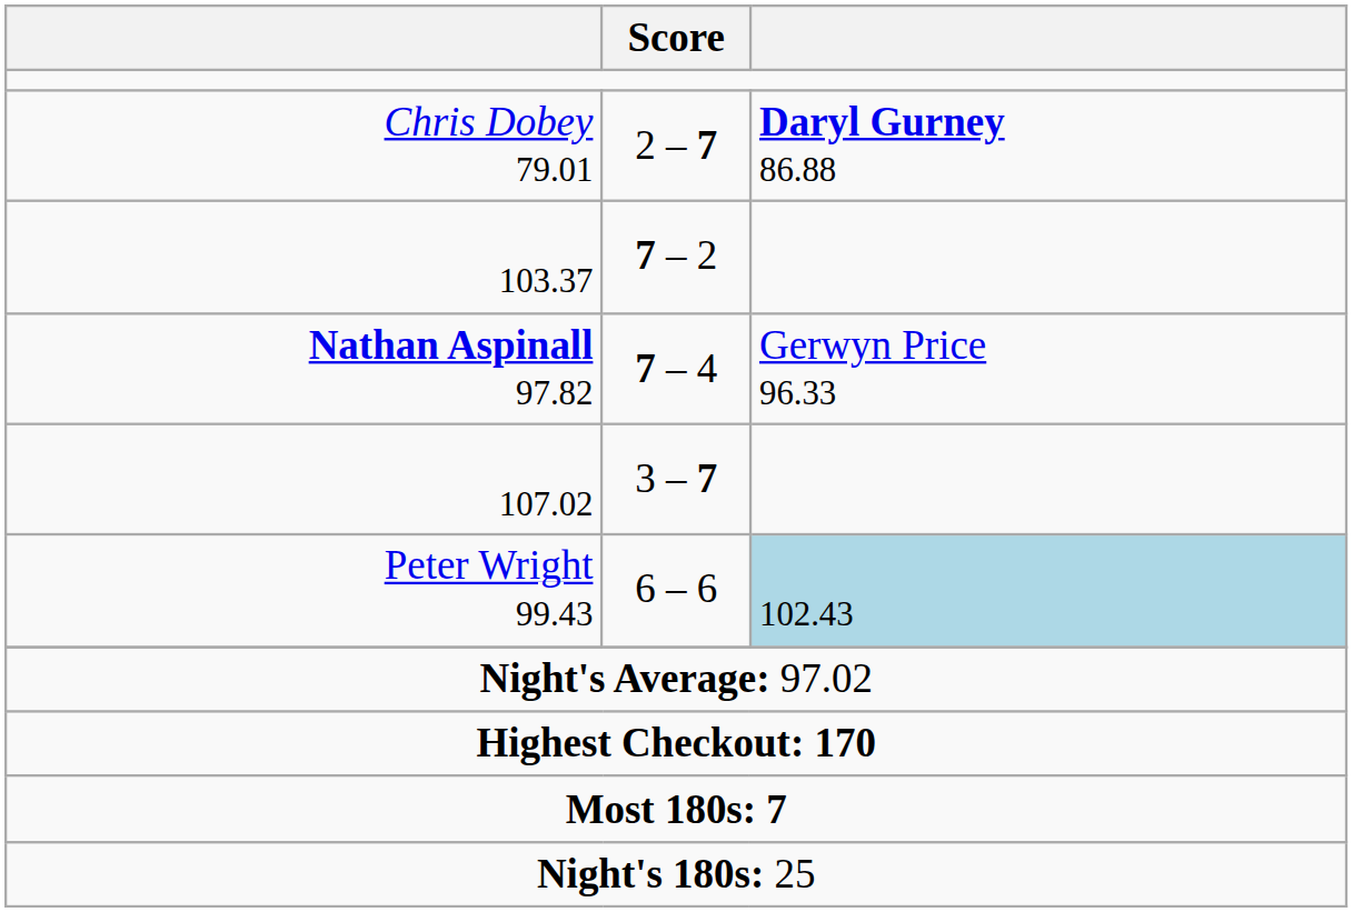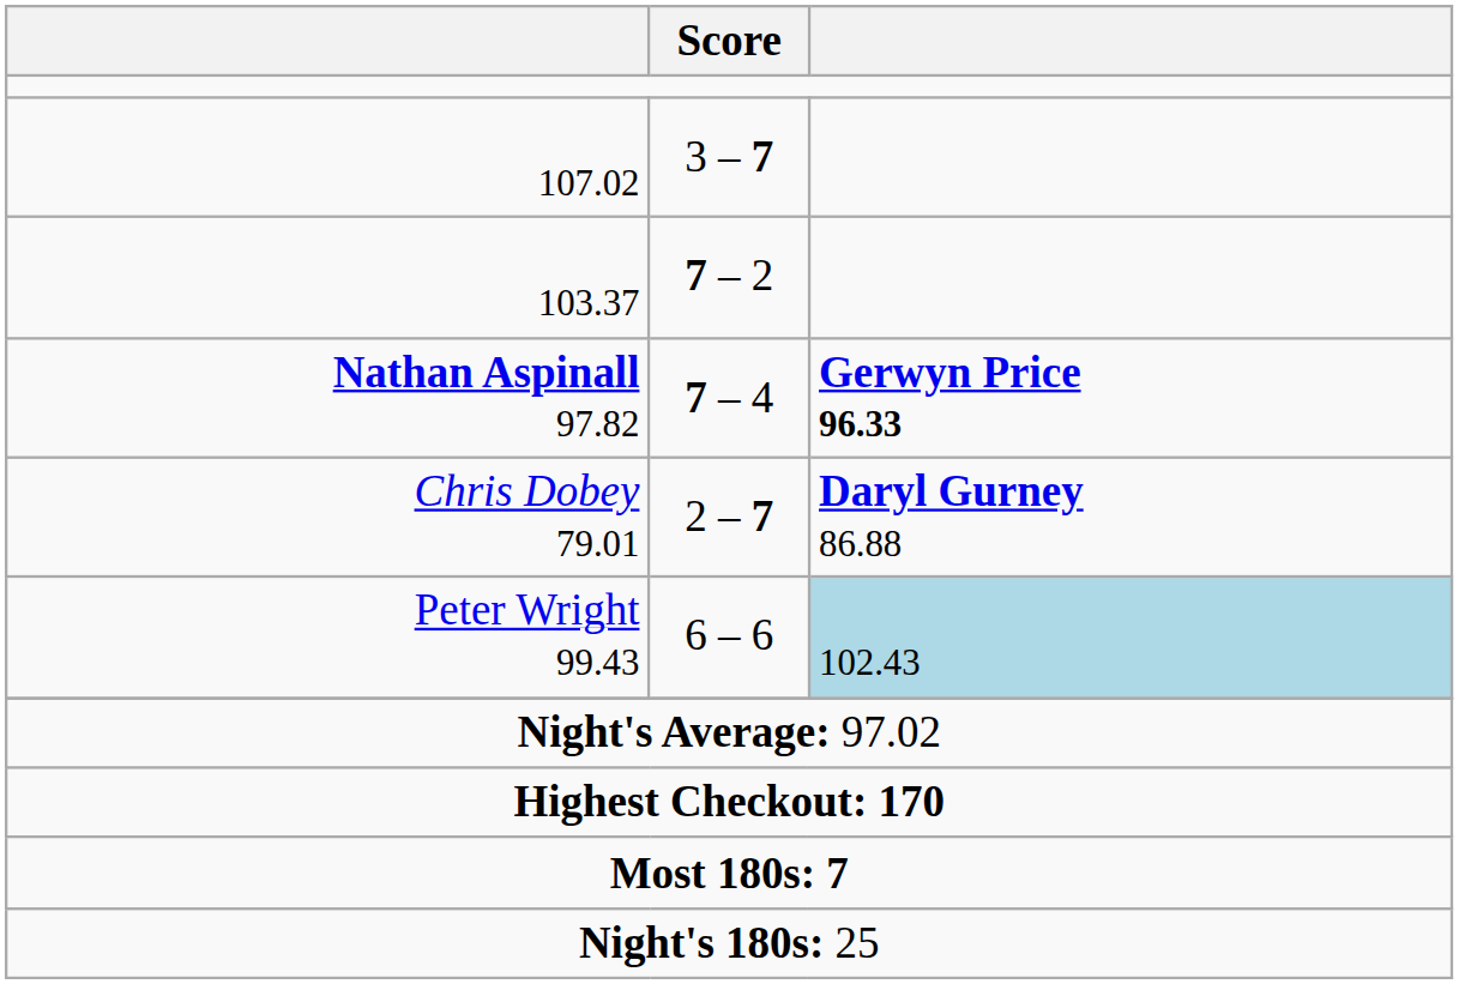rows swapped: 107.02 <-> Chris Dobey 79.01
Nathan Aspinall 97.82 | column 3: normal -> bold
